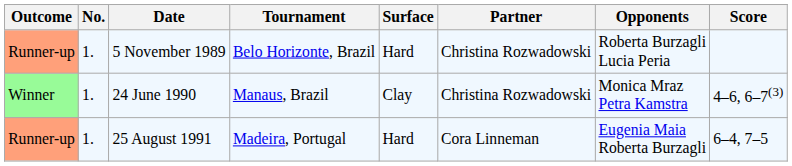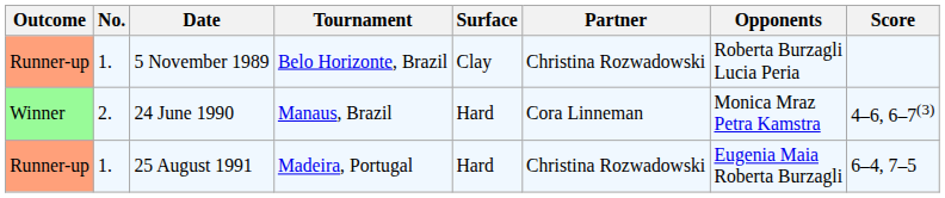5 November 1989 | Surface: Hard -> Clay
24 June 1990 | No.: 1. -> 2.
24 June 1990 | Surface: Clay -> Hard
24 June 1990 | Partner: Christina Rozwadowski -> Cora Linneman
25 August 1991 | Partner: Cora Linneman -> Christina Rozwadowski
